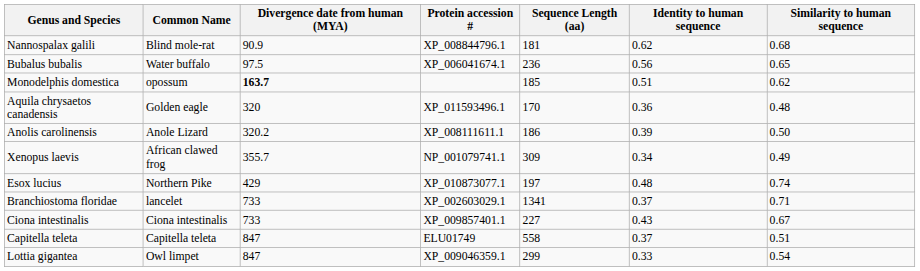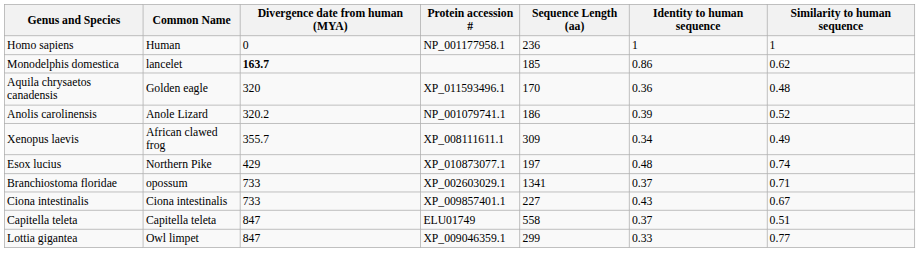+ row: Homo sapiens | Human | 0 | NP_001177958.1 | 236 | 1 | 1
- row: Nannospalax galili | Blind mole-rat | 90.9 | XP_008844796.1 | 181 | 0.62 | 0.68
- row: Bubalus bubalis | Water buffalo | 97.5 | XP_006041674.1 | 236 | 0.56 | 0.65
Monodelphis domestica | Common Name: opossum -> lancelet
Monodelphis domestica | Identity to human sequence: 0.51 -> 0.86
Anolis carolinensis | Protein accession #: XP_008111611.1 -> NP_001079741.1
Anolis carolinensis | Similarity to human sequence: 0.50 -> 0.52
Xenopus laevis | Protein accession #: NP_001079741.1 -> XP_008111611.1
Branchiostoma floridae | Common Name: lancelet -> opossum
Lottia gigantea | Similarity to human sequence: 0.54 -> 0.77
